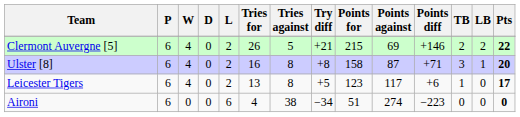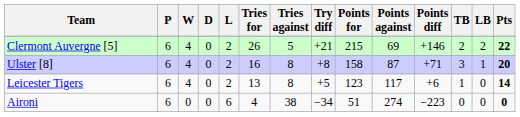Leicester Tigers | Pts: 17 -> 14
